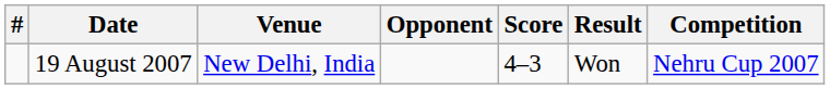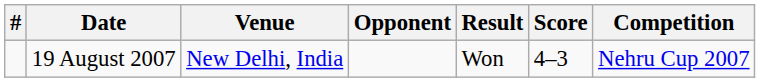columns swapped: Score <-> Result
